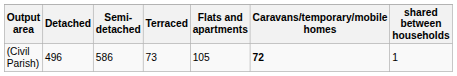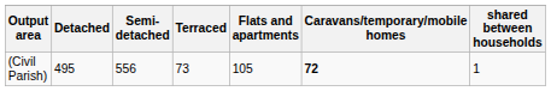(Civil Parish) | Detached: 496 -> 495
(Civil Parish) | Semi-detached: 586 -> 556
